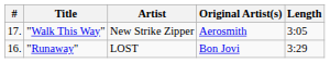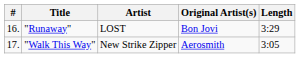rows swapped: "Runaway" <-> "Walk This Way"
